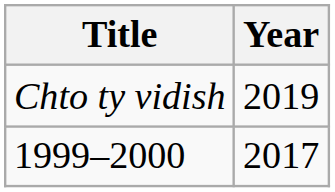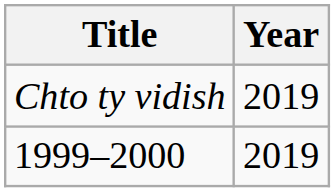1999–2000 | Year: 2017 -> 2019
